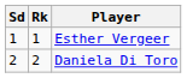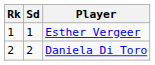columns swapped: Sd <-> Rk
